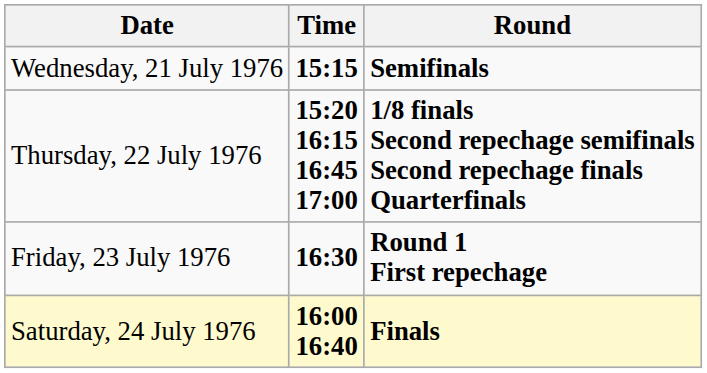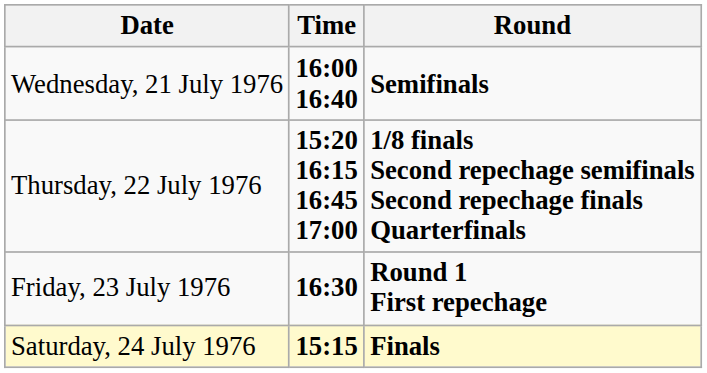Wednesday, 21 July 1976 | Time: 15:15 -> 16:00 16:40
Saturday, 24 July 1976 | Time: 16:00 16:40 -> 15:15
